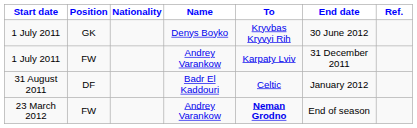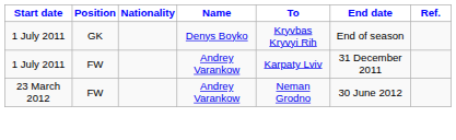1 July 2011 / GK | End date: 30 June 2012 -> End of season
- row: 31 August 2011 | DF | Badr El Kaddouri | Celtic | January 2012
23 March 2012 | To: bold -> normal
23 March 2012 | End date: End of season -> 30 June 2012
